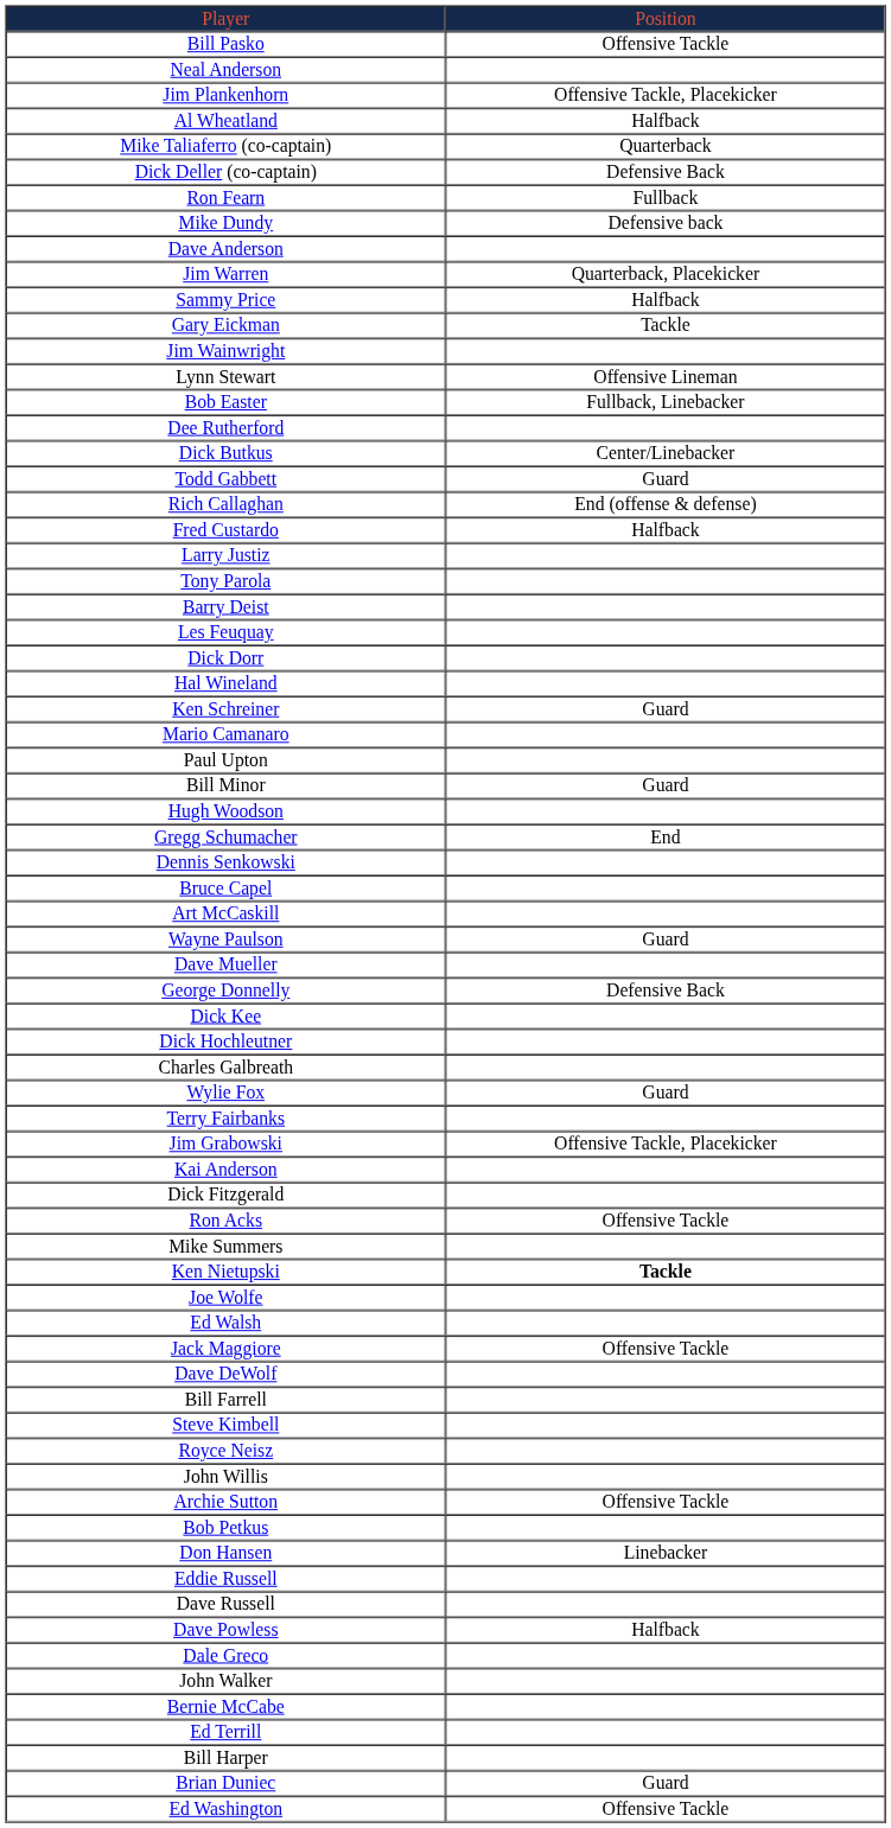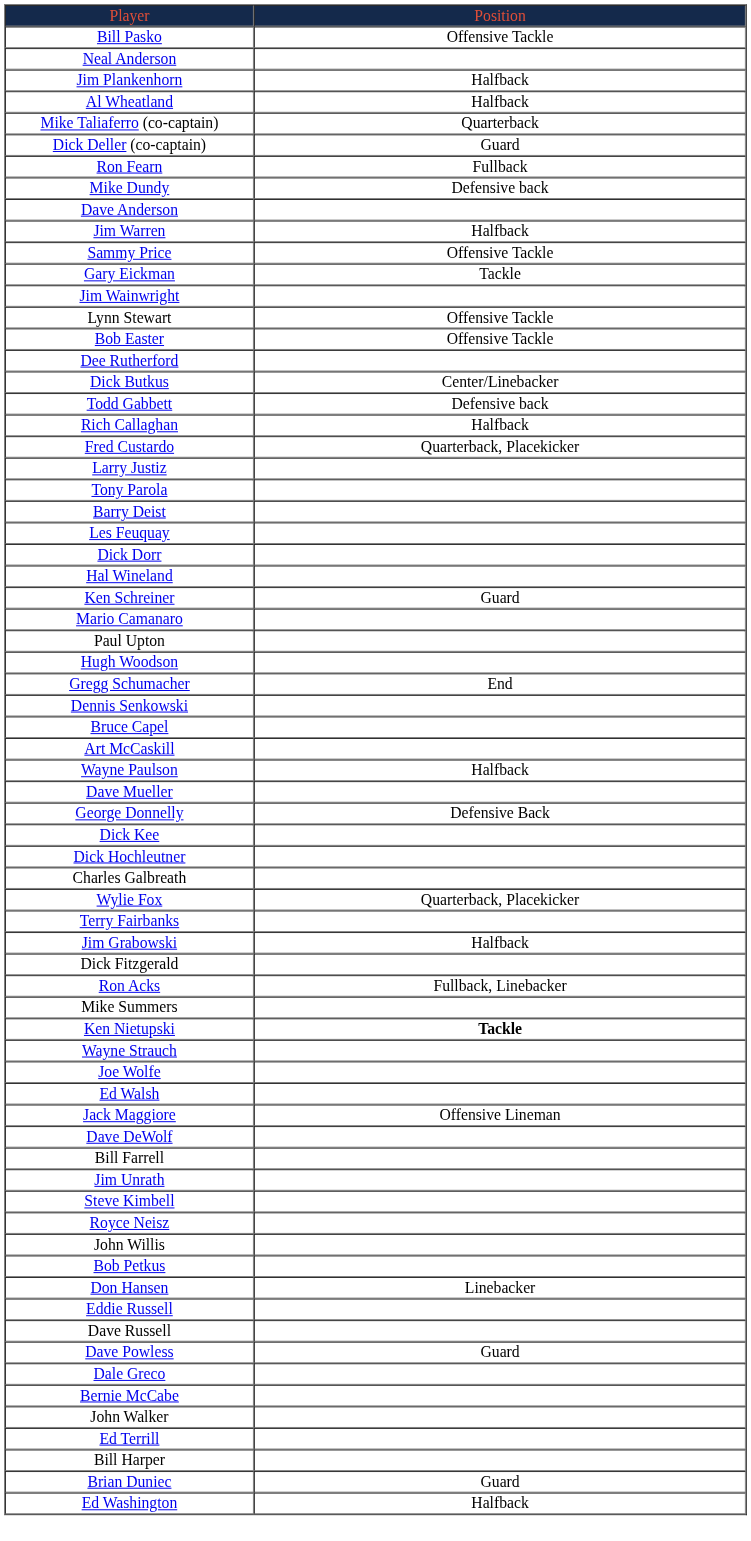Jim Plankenhorn | column 2: Offensive Tackle, Placekicker -> Halfback
Dick Deller (co-captain) | column 2: Defensive Back -> Guard
Jim Warren | column 2: Quarterback, Placekicker -> Halfback
Sammy Price | column 2: Halfback -> Offensive Tackle
Lynn Stewart | column 2: Offensive Lineman -> Offensive Tackle
Bob Easter | column 2: Fullback, Linebacker -> Offensive Tackle
Todd Gabbett | column 2: Guard -> Defensive back
Rich Callaghan | column 2: End (offense & defense) -> Halfback
Fred Custardo | column 2: Halfback -> Quarterback, Placekicker
- row: Bill Minor | Guard
Wayne Paulson | column 2: Guard -> Halfback
Wylie Fox | column 2: Guard -> Quarterback, Placekicker
Jim Grabowski | column 2: Offensive Tackle, Placekicker -> Halfback
- row: Kai Anderson
Ron Acks | column 2: Offensive Tackle -> Fullback, Linebacker
+ row: Wayne Strauch
Jack Maggiore | column 2: Offensive Tackle -> Offensive Lineman
+ row: Jim Unrath
- row: Archie Sutton | Offensive Tackle
Dave Powless | column 2: Halfback -> Guard
rows swapped: John Walker <-> Bernie McCabe
Ed Washington | column 2: Offensive Tackle -> Halfback
